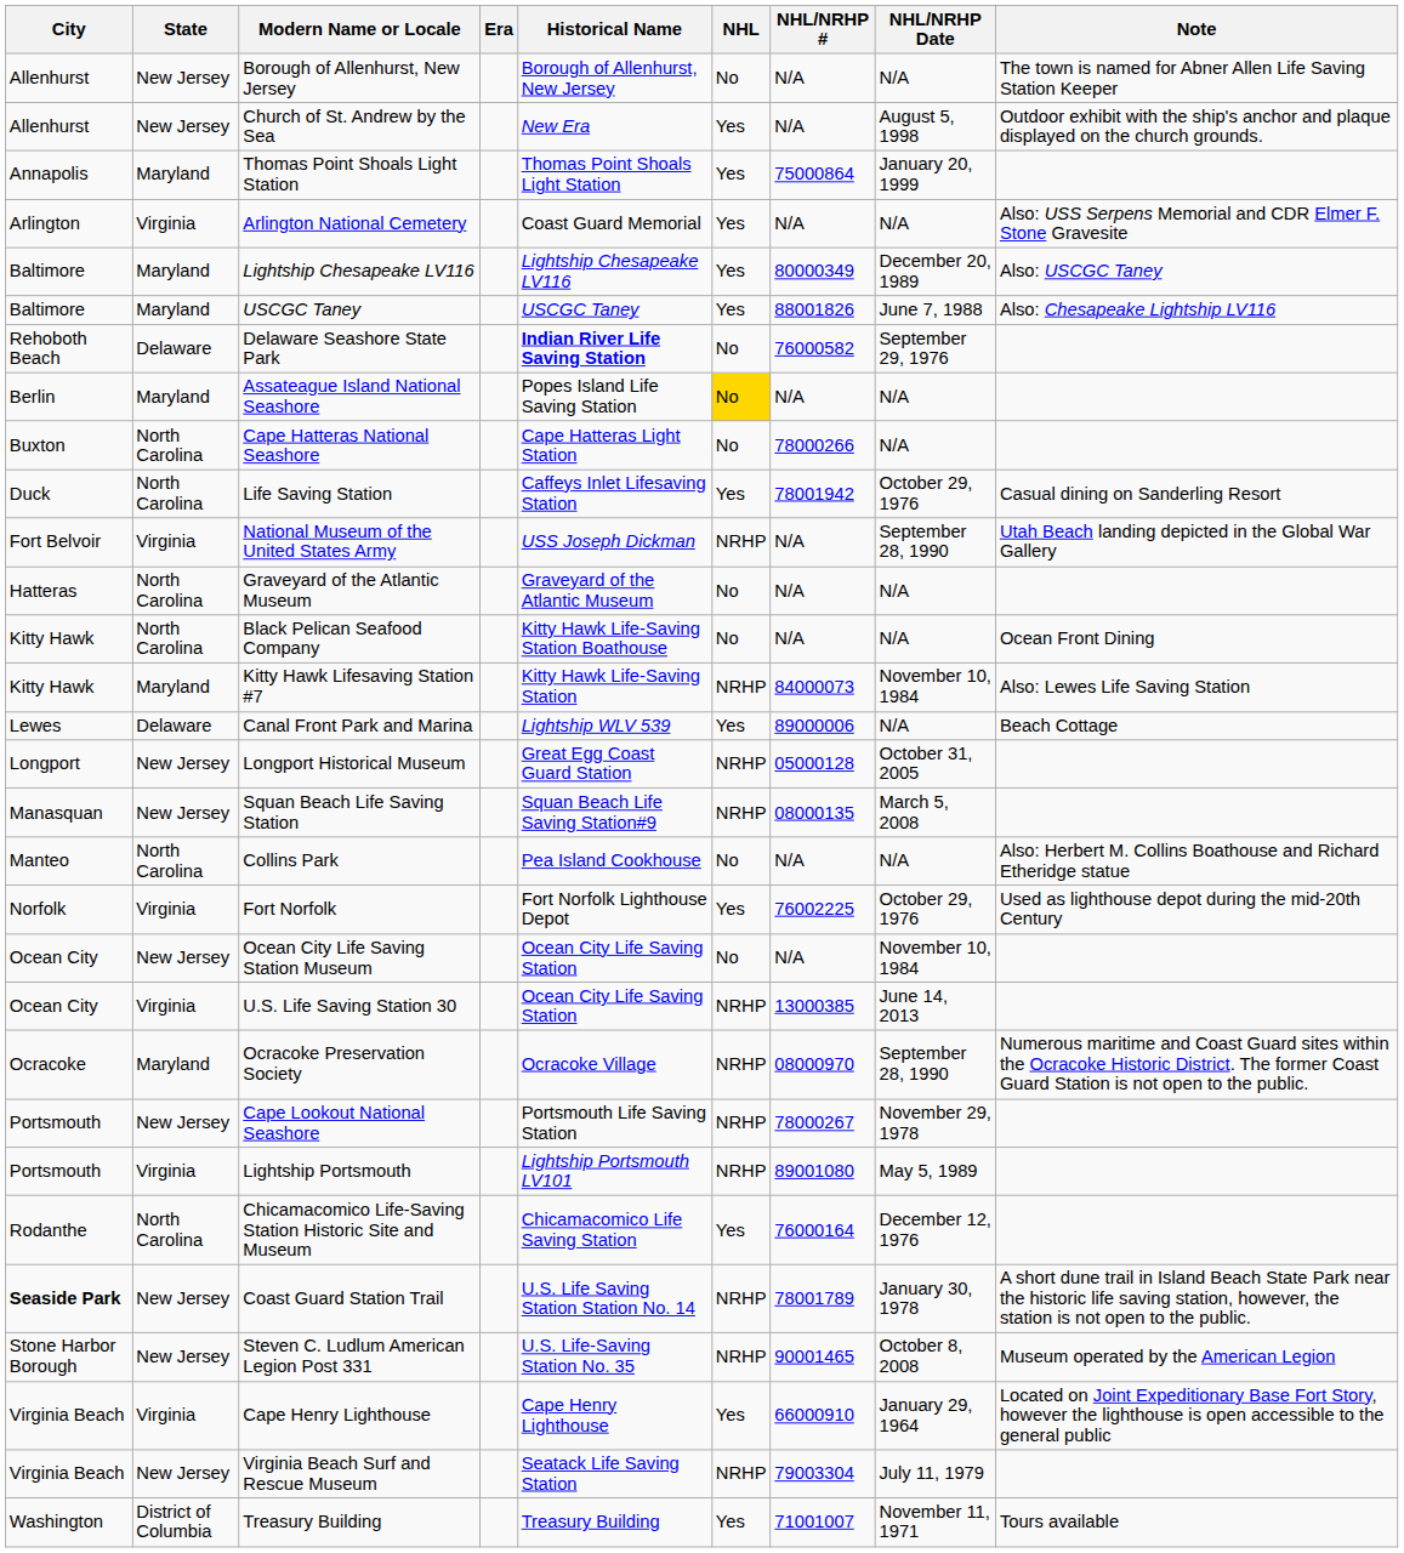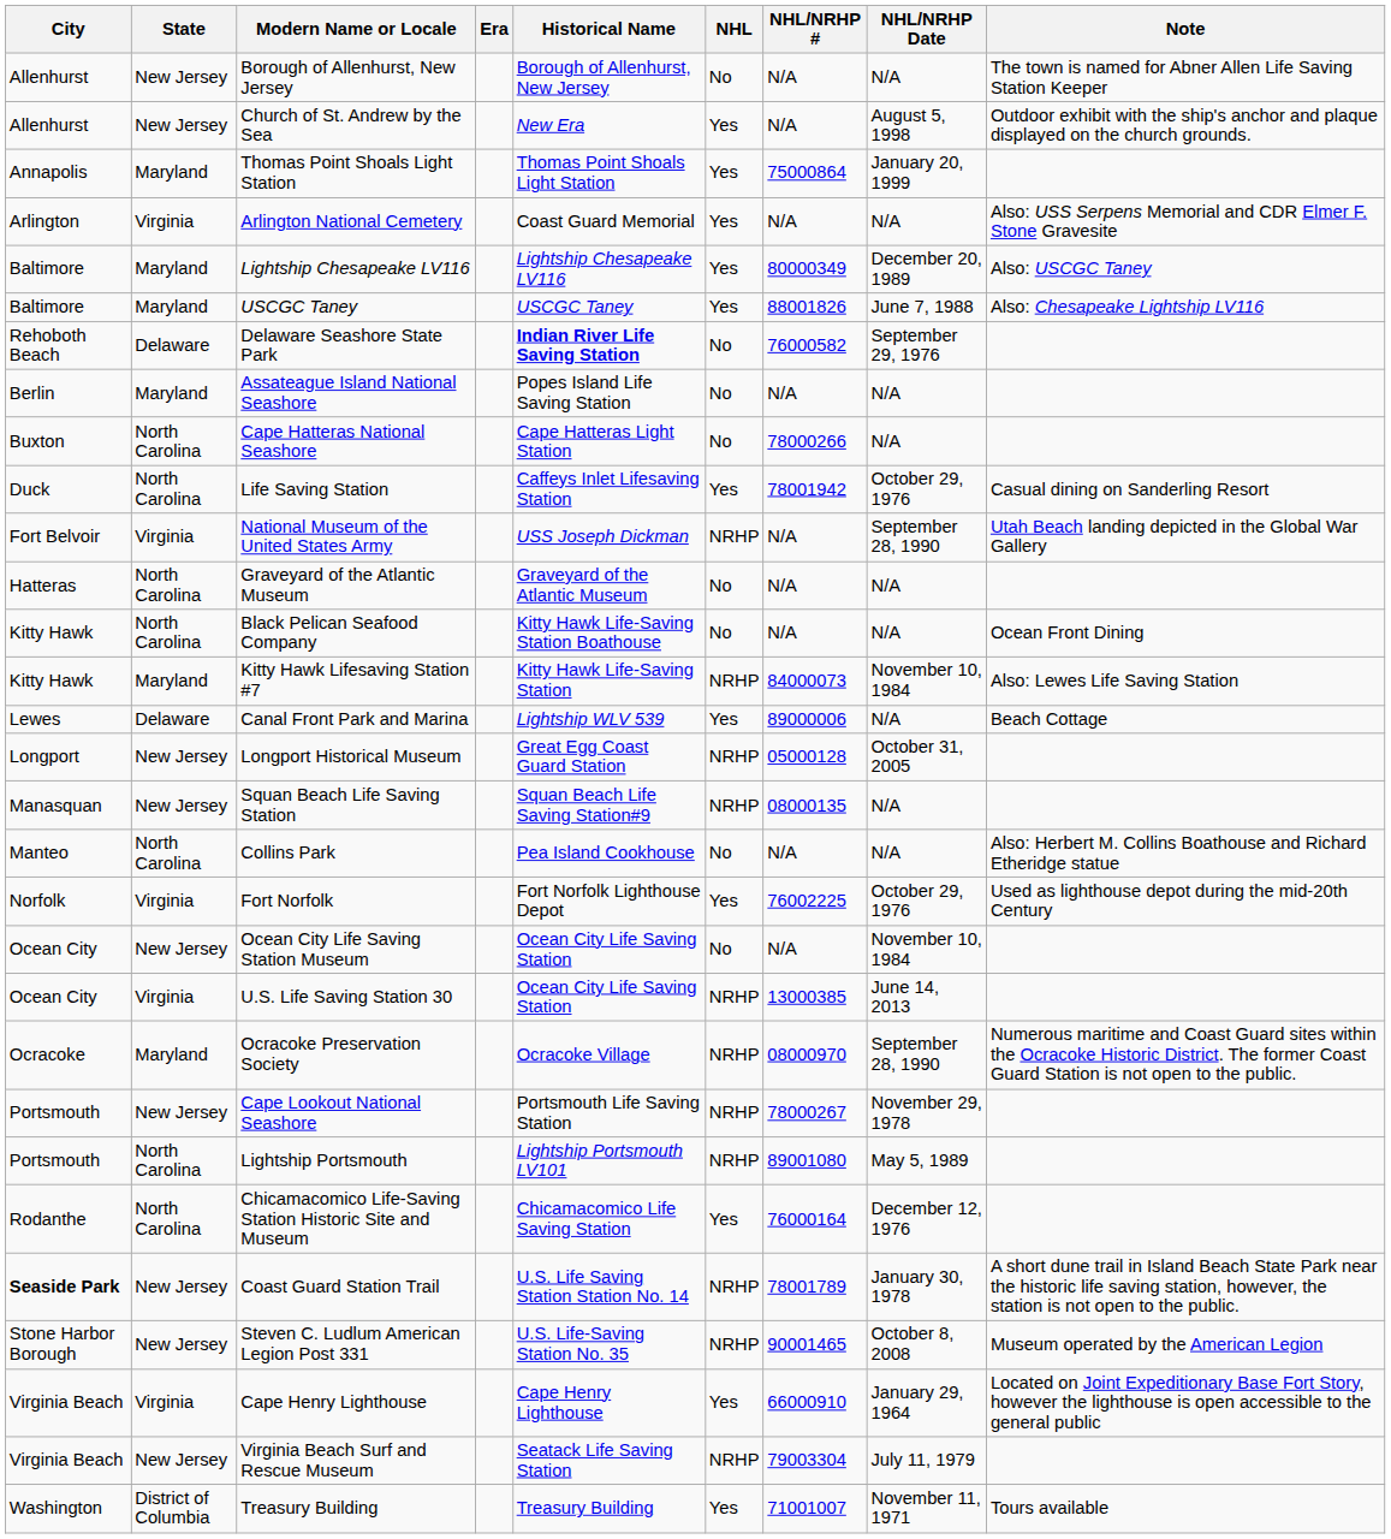Assateague Island National Seashore | NHL: gold background -> no background
Squan Beach Life Saving Station | NHL/NRHP Date: March 5, 2008 -> N/A
Lightship Portsmouth | State: Virginia -> North Carolina
